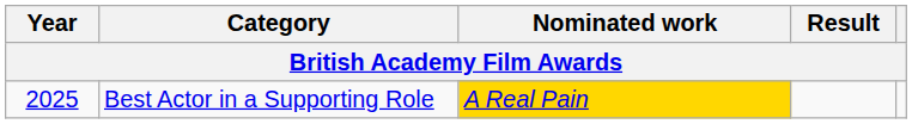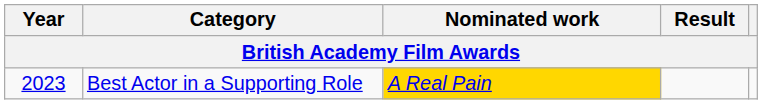Best Actor in a Supporting Role | Year: 2025 -> 2023
